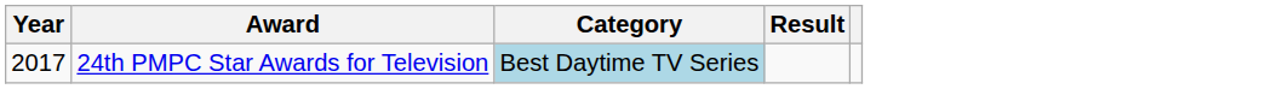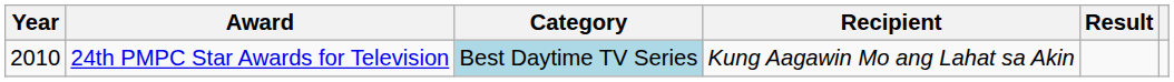+ column: Recipient | Kung Aagawin Mo ang Lahat sa Akin
24th PMPC Star Awards for Television | Year: 2017 -> 2010
